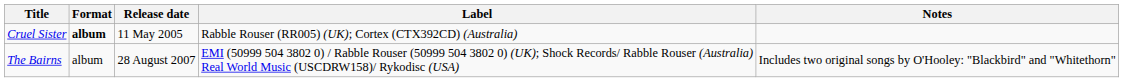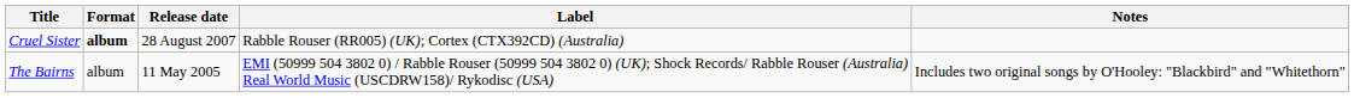Cruel Sister | Release date: 11 May 2005 -> 28 August 2007
The Bairns | Release date: 28 August 2007 -> 11 May 2005
